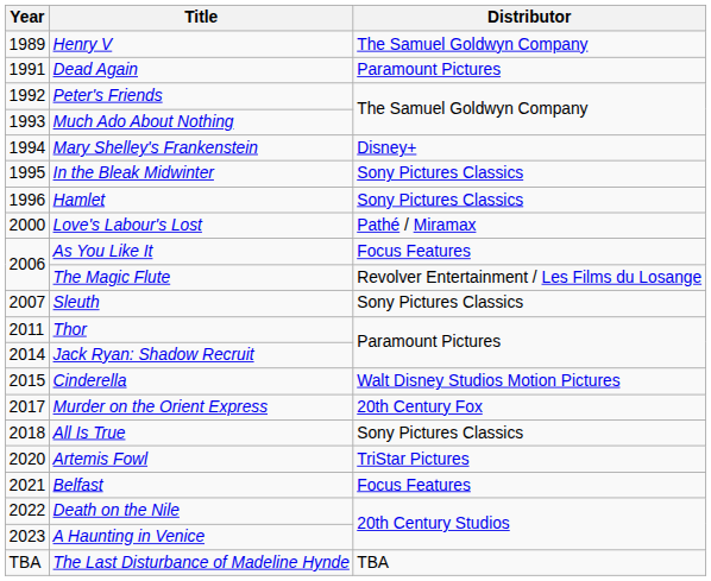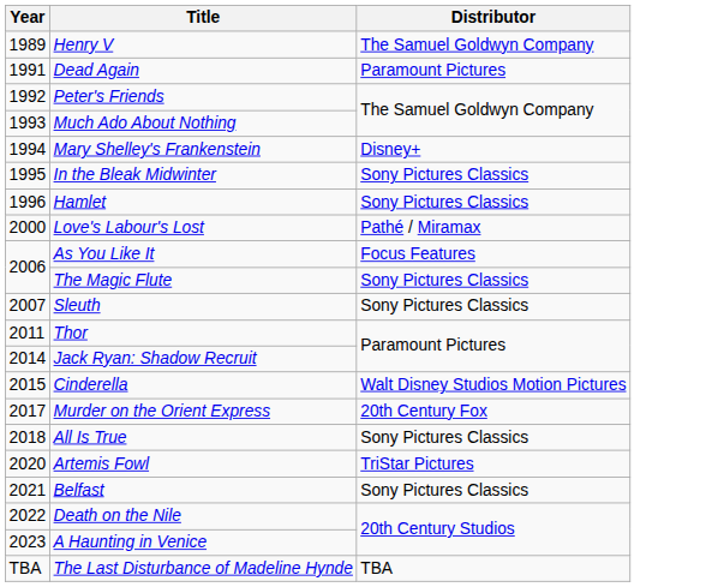The Magic Flute | Distributor: Revolver Entertainment / Les Films du Losange -> Sony Pictures Classics
Belfast | Distributor: Focus Features -> Sony Pictures Classics
